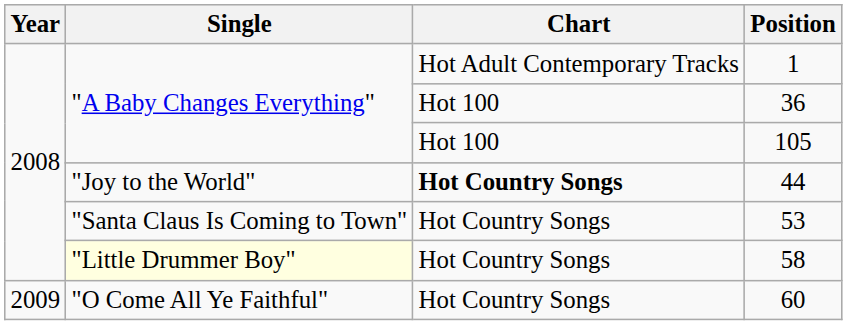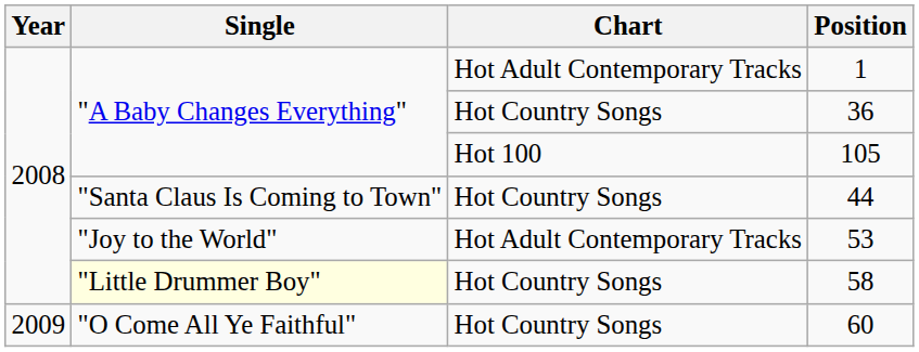36 | Chart: Hot 100 -> Hot Country Songs
44 | Single: "Joy to the World" -> "Santa Claus Is Coming to Town"
44 | Chart: bold -> normal
53 | Single: "Santa Claus Is Coming to Town" -> "Joy to the World"
53 | Chart: Hot Country Songs -> Hot Adult Contemporary Tracks
